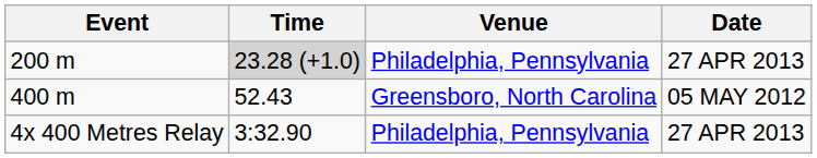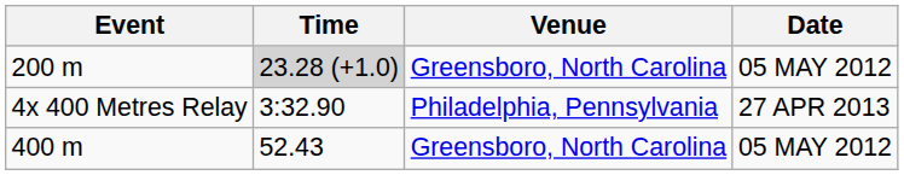200 m | Venue: Philadelphia, Pennsylvania -> Greensboro, North Carolina
200 m | Date: 27 APR 2013 -> 05 MAY 2012
rows swapped: 400 m <-> 4x 400 Metres Relay
